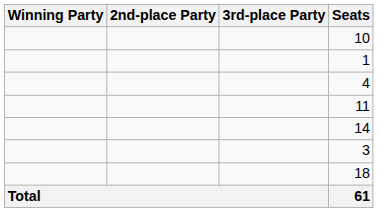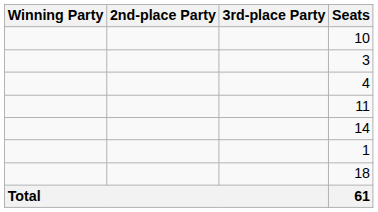rows swapped: 3 <-> 1
